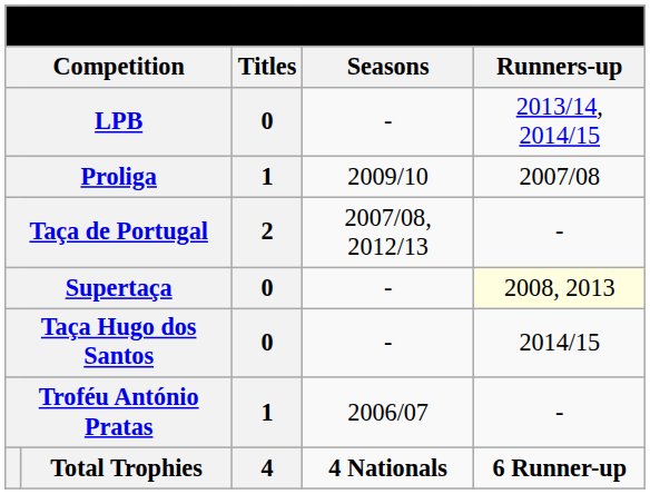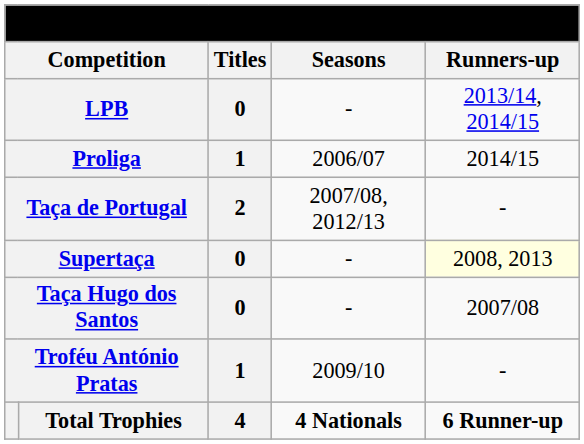Proliga | Seasons: 2009/10 -> 2006/07
Proliga | Runners-up: 2007/08 -> 2014/15
Taça Hugo dos Santos | Runners-up: 2014/15 -> 2007/08
Troféu António Pratas | Seasons: 2006/07 -> 2009/10
